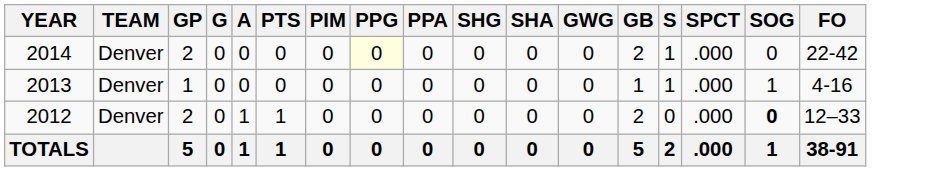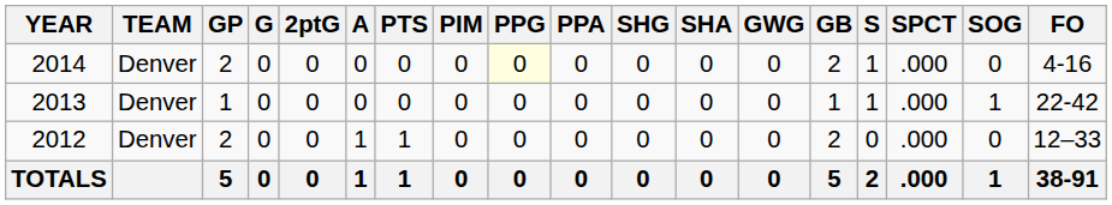+ column: 2ptG | 0 | 0 | 0 | 0
2014 | FO: 22-42 -> 4-16
2013 | FO: 4-16 -> 22-42
2012 | SOG: bold -> normal
